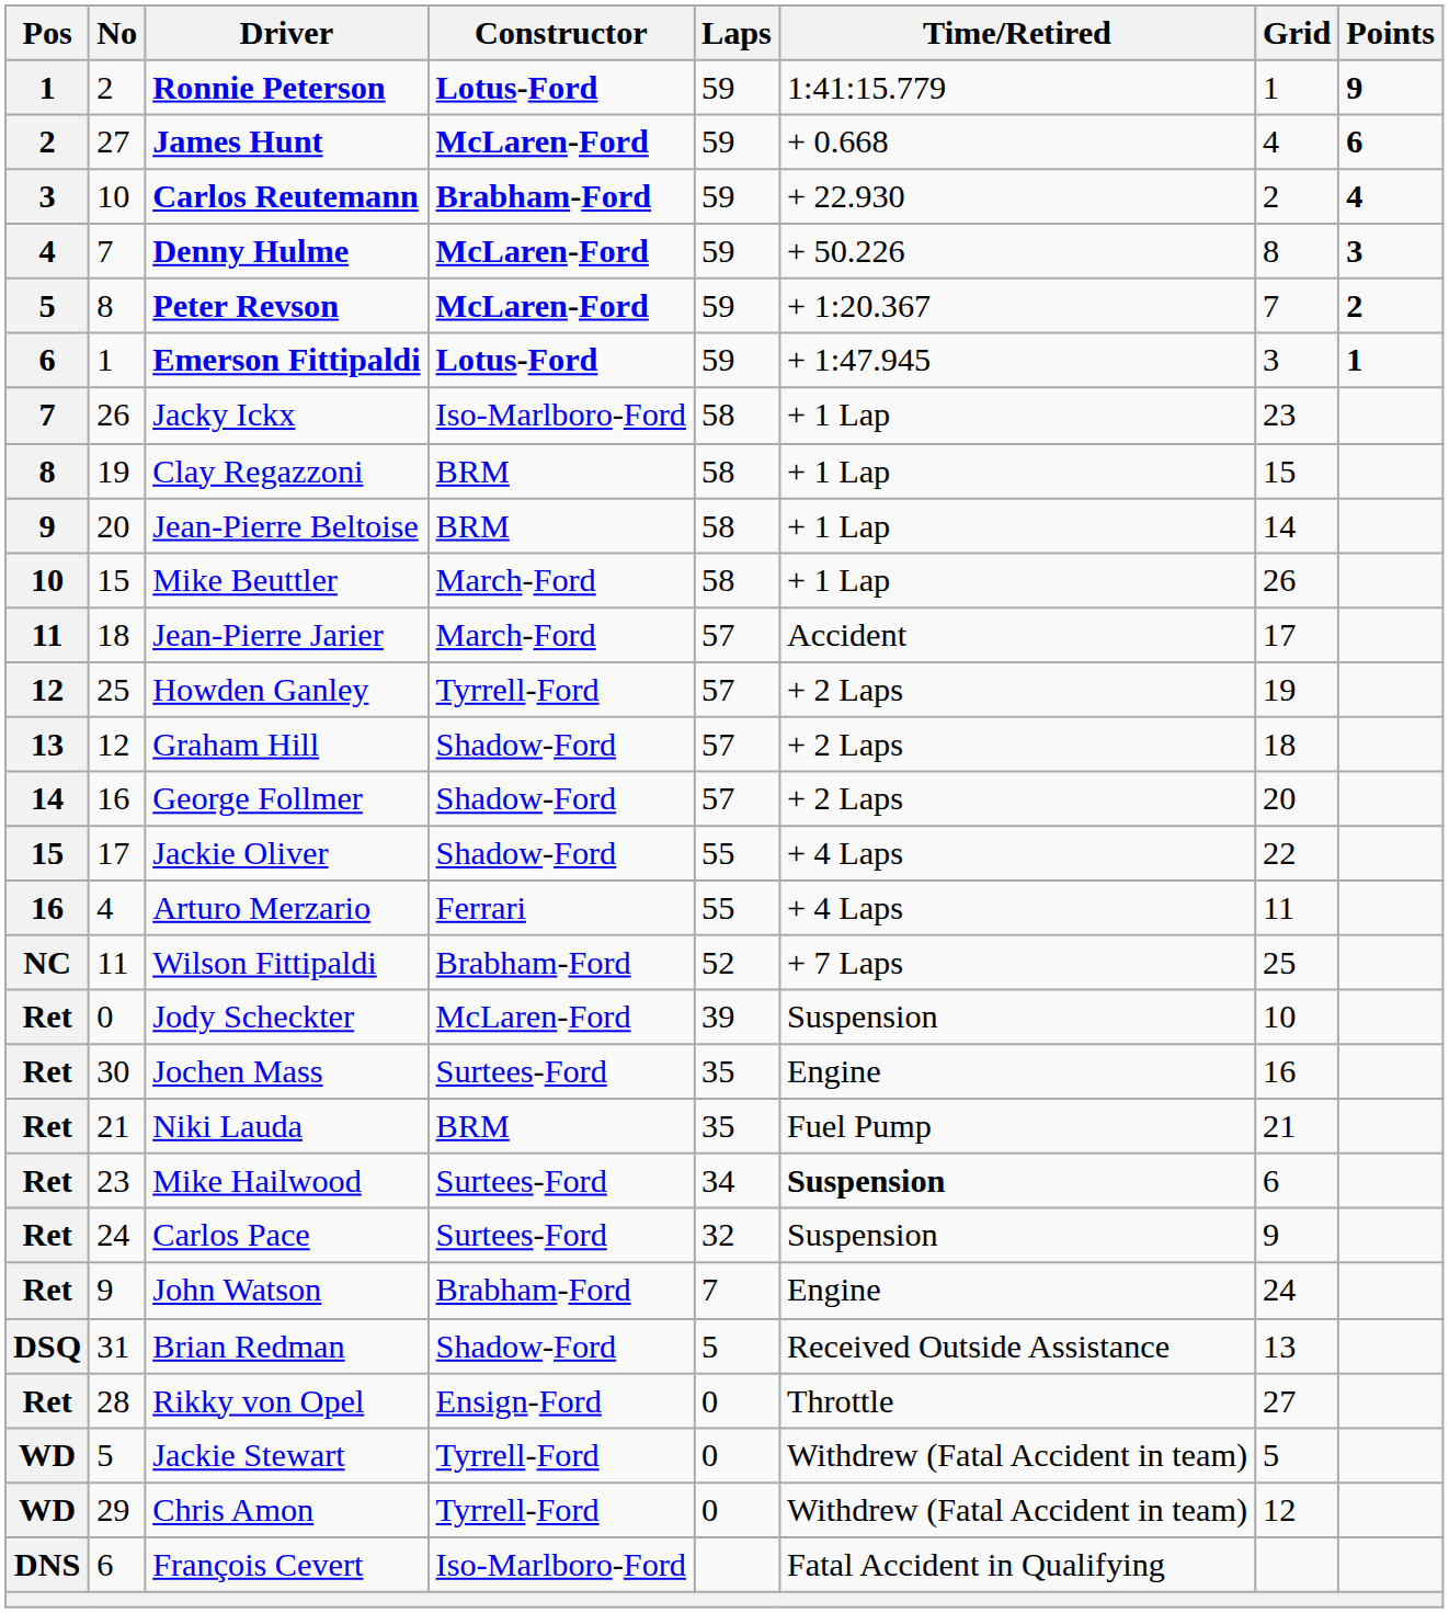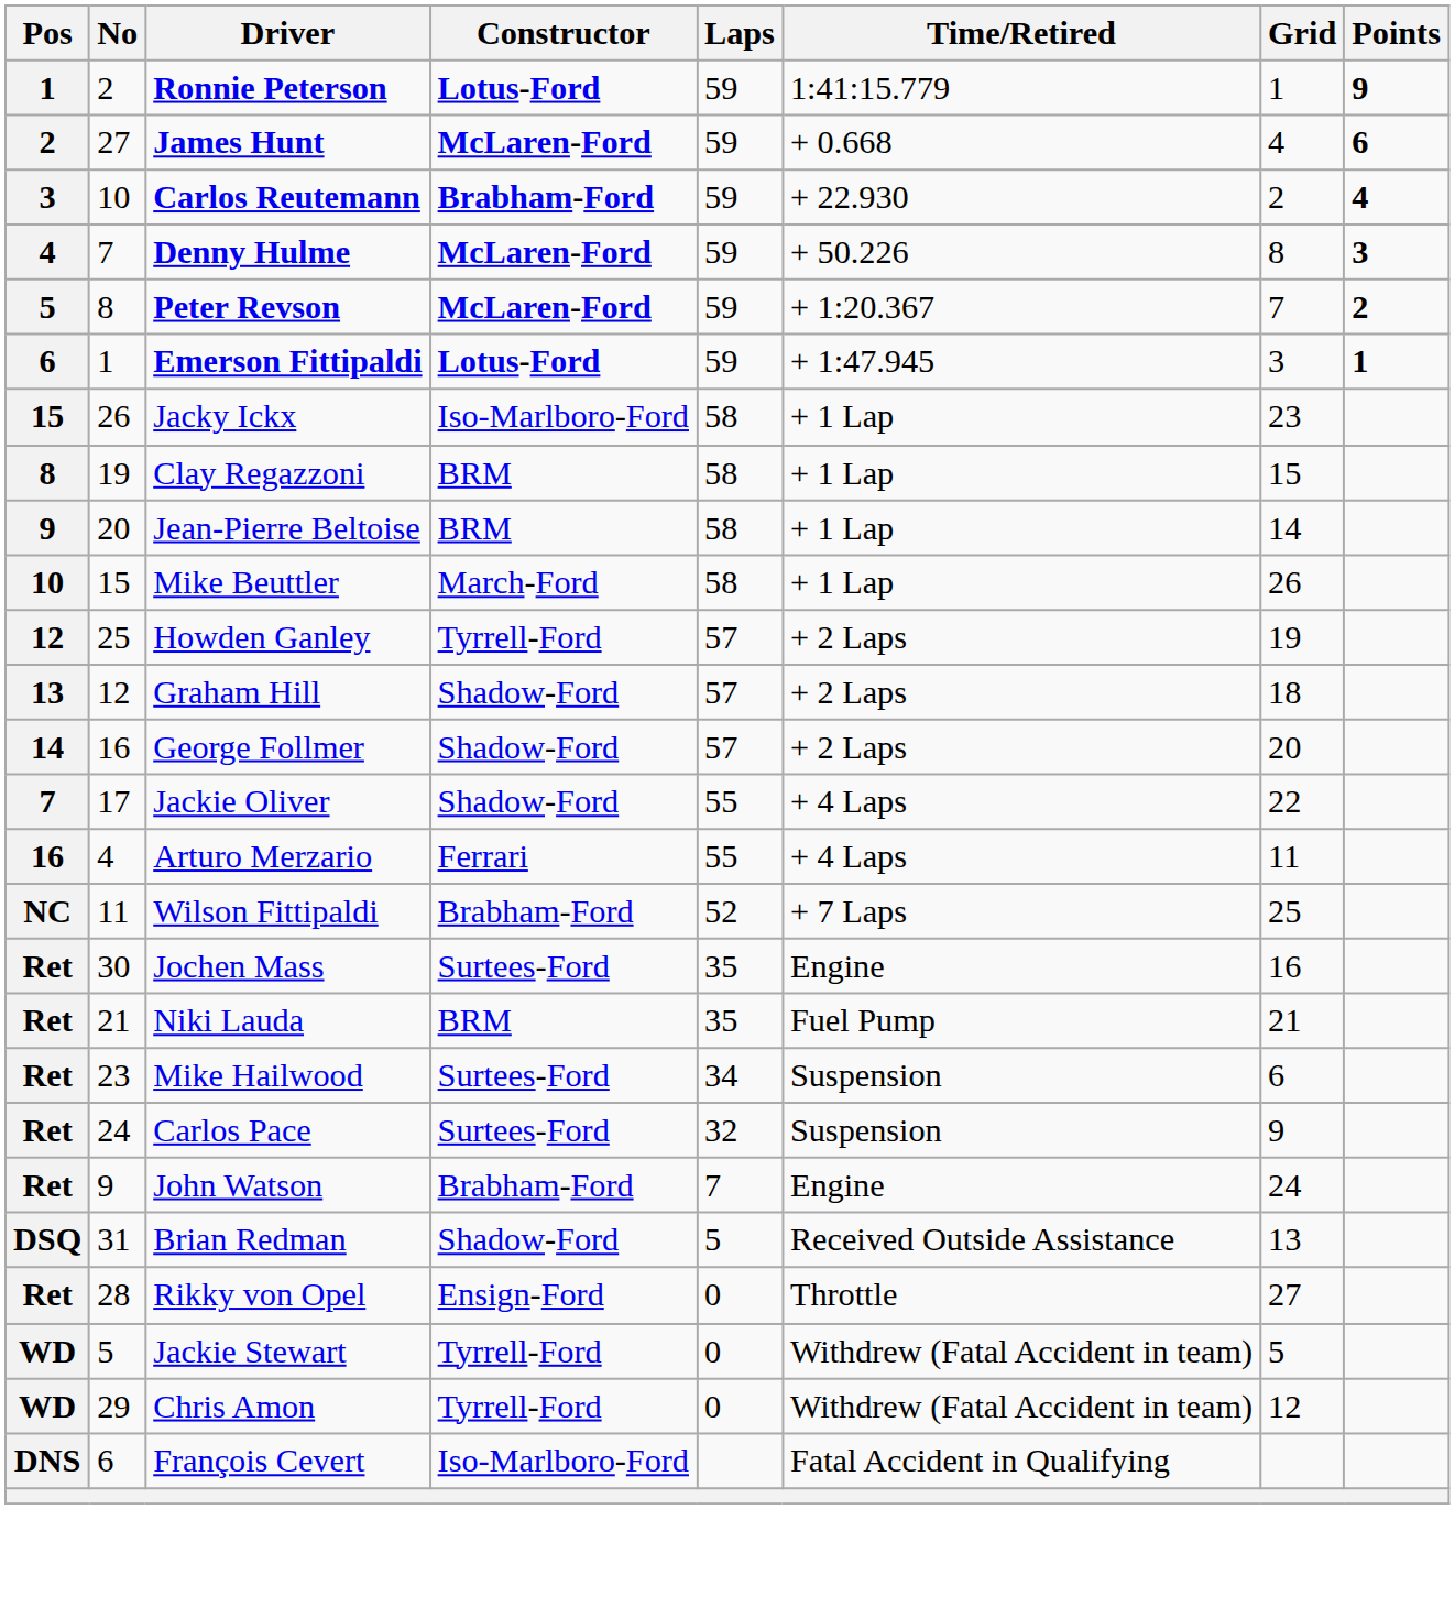Jacky Ickx | Pos: 7 -> 15
- row: 11 | 18 | Jean-Pierre Jarier | March-Ford | 57 | Accident | 17
Jackie Oliver | Pos: 15 -> 7
- row: Ret | 0 | Jody Scheckter | McLaren-Ford | 39 | Suspension | 10
Mike Hailwood | Time/Retired: bold -> normal
